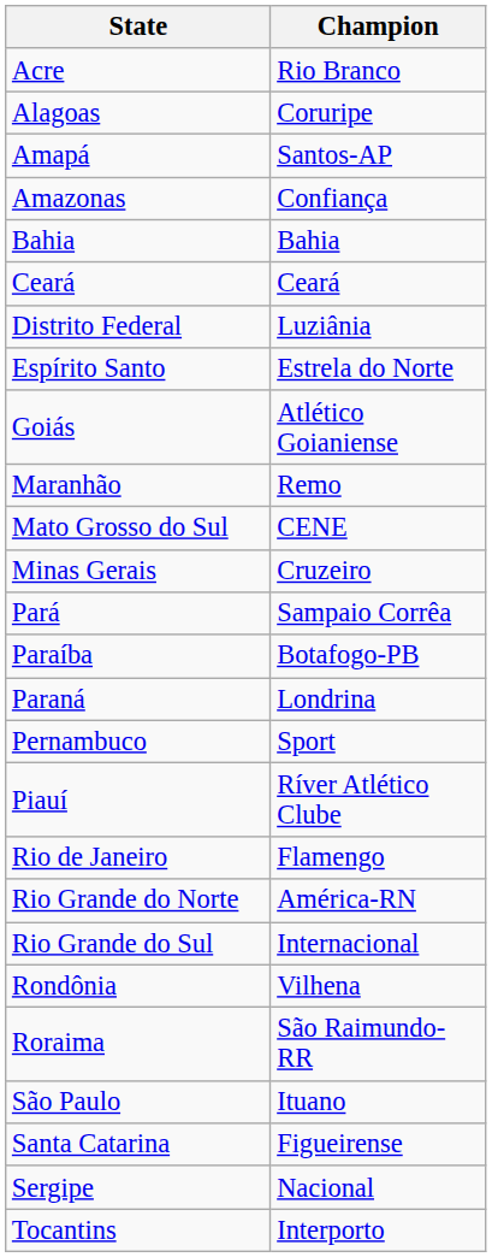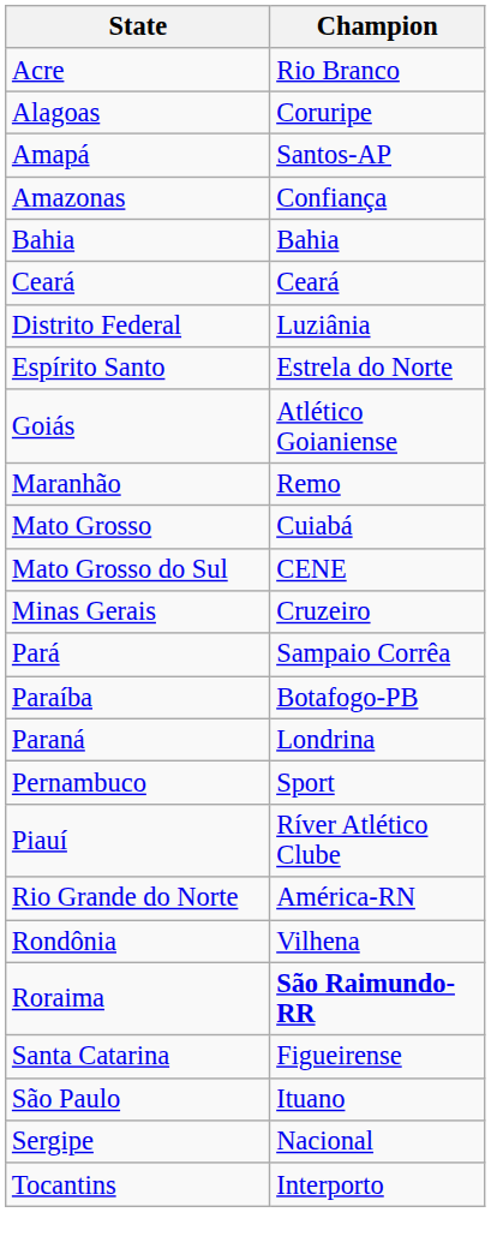+ row: Mato Grosso | Cuiabá
- row: Rio de Janeiro | Flamengo
- row: Rio Grande do Sul | Internacional
Roraima | Champion: normal -> bold
rows swapped: Santa Catarina <-> São Paulo
